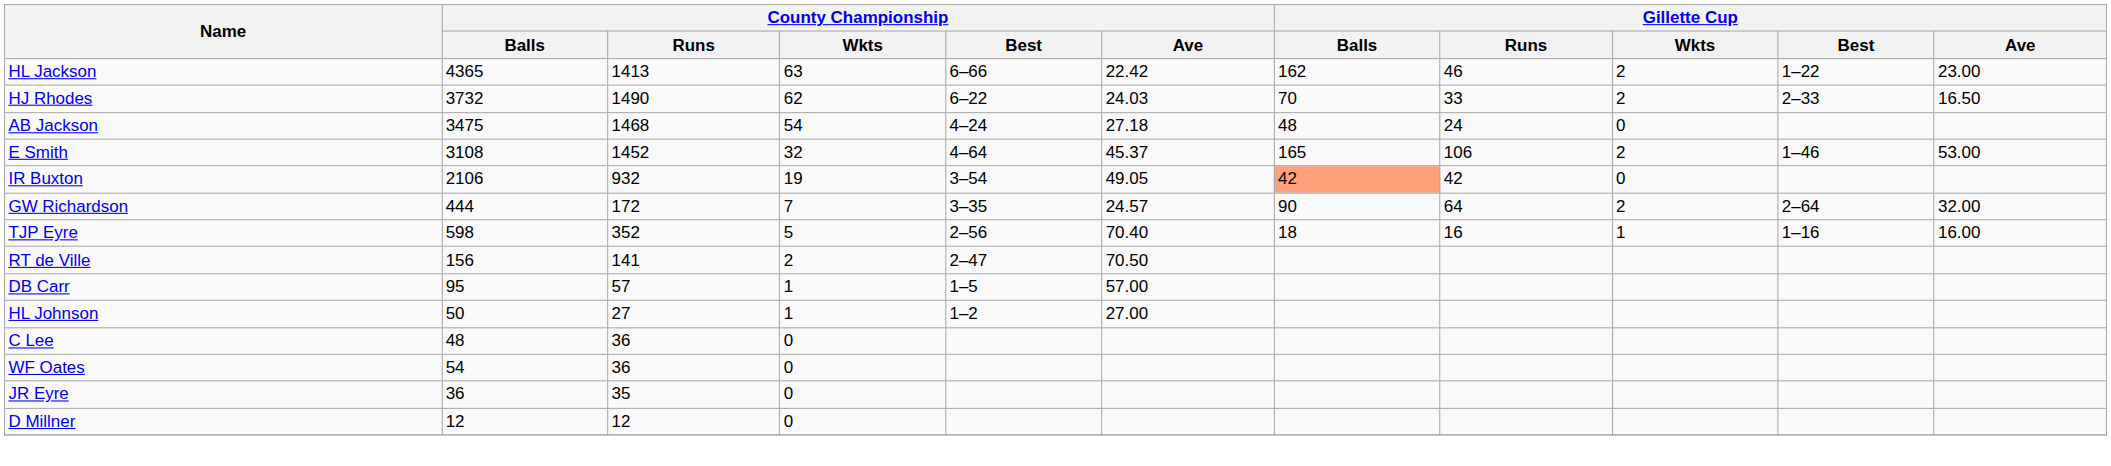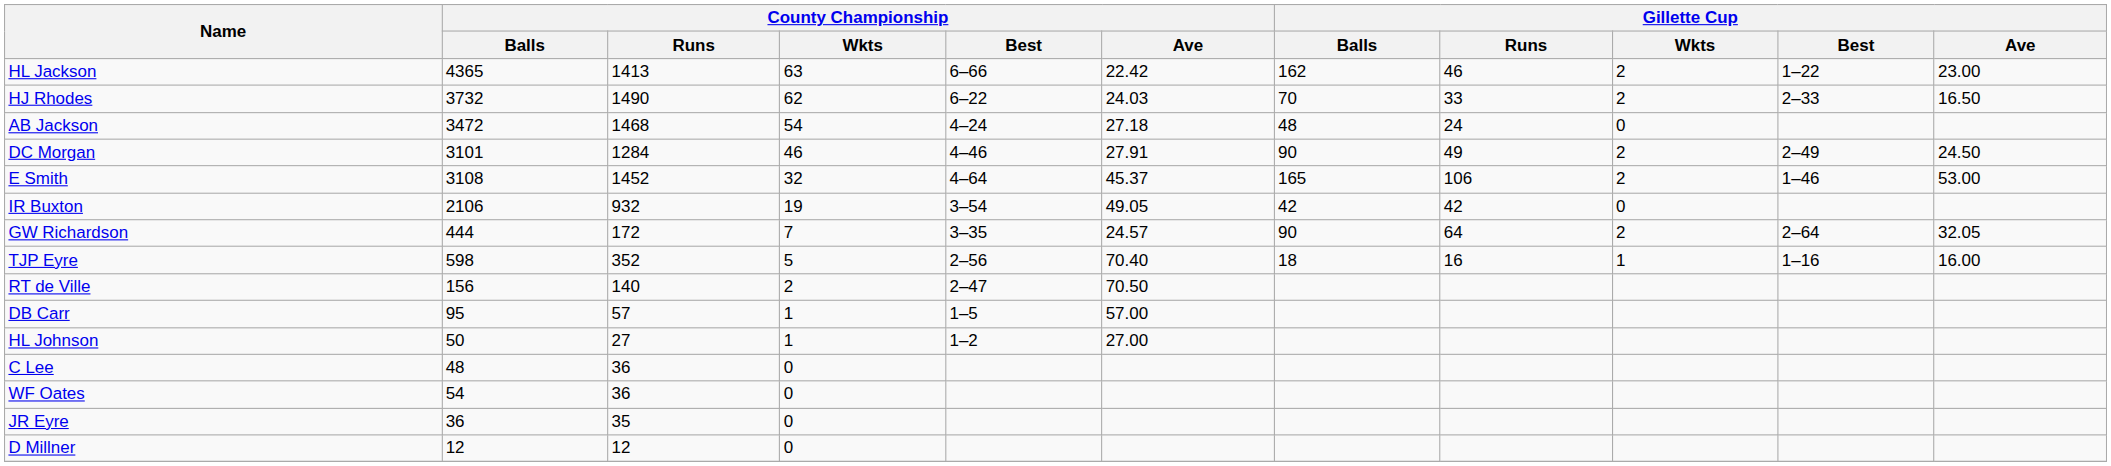AB Jackson | County Championship / Balls: 3475 -> 3472
+ row: DC Morgan | 3101 | 1284 | 46 | 4–46 | 27.91 | 90 | 49 | 2 | 2–49 | 24.50
IR Buxton | Gillette Cup / Balls: lightsalmon background -> no background
GW Richardson | Gillette Cup / Ave: 32.00 -> 32.05
RT de Ville | County Championship / Runs: 141 -> 140
